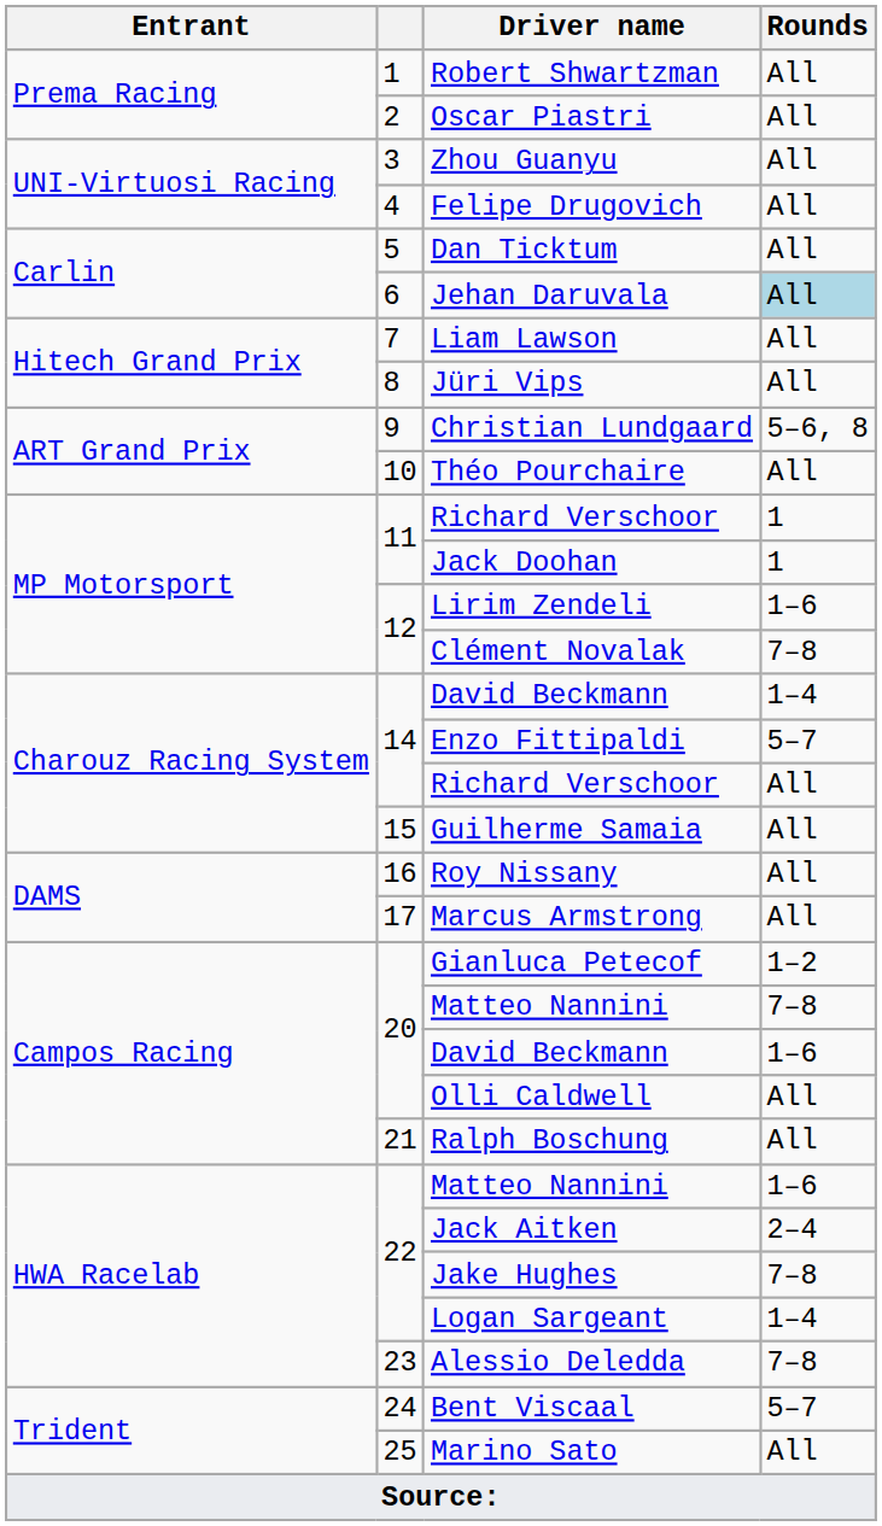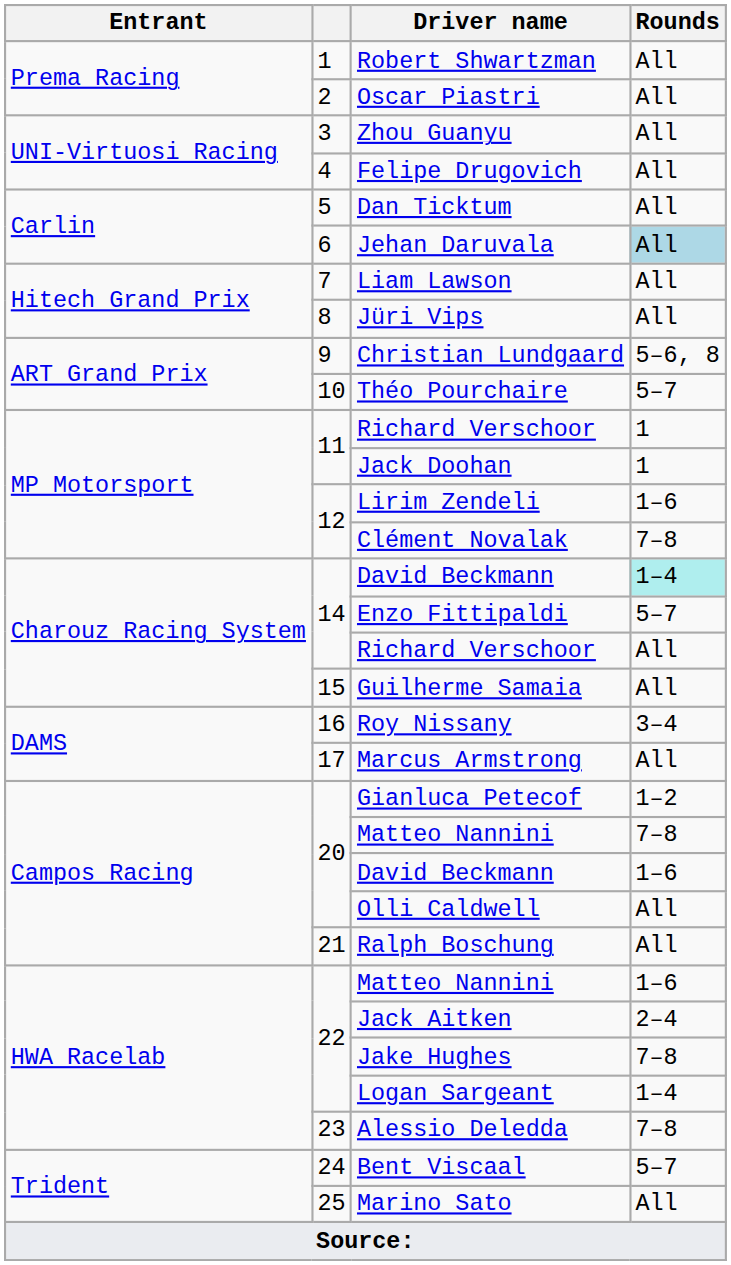Théo Pourchaire | Rounds: All -> 5–7
14 / David Beckmann | Rounds: no background -> paleturquoise background
Roy Nissany | Rounds: All -> 3–4
